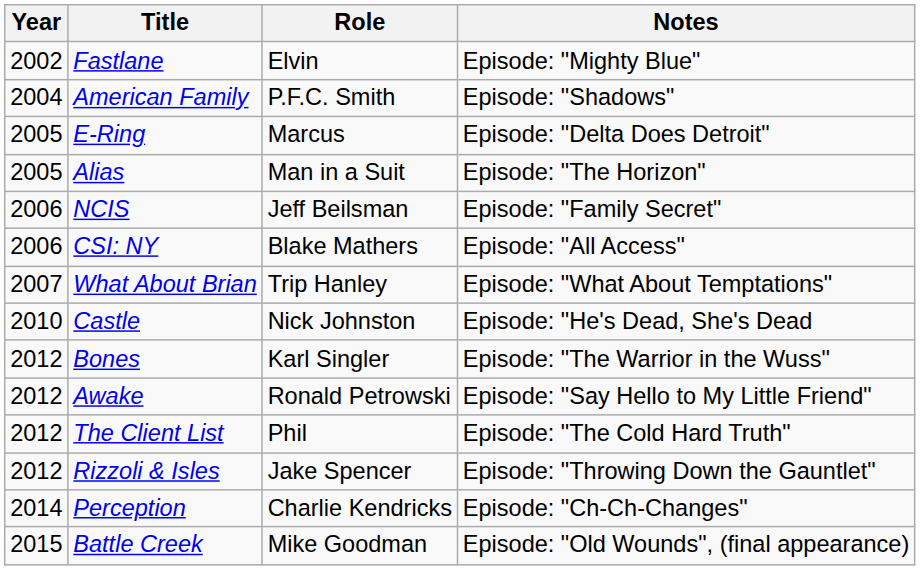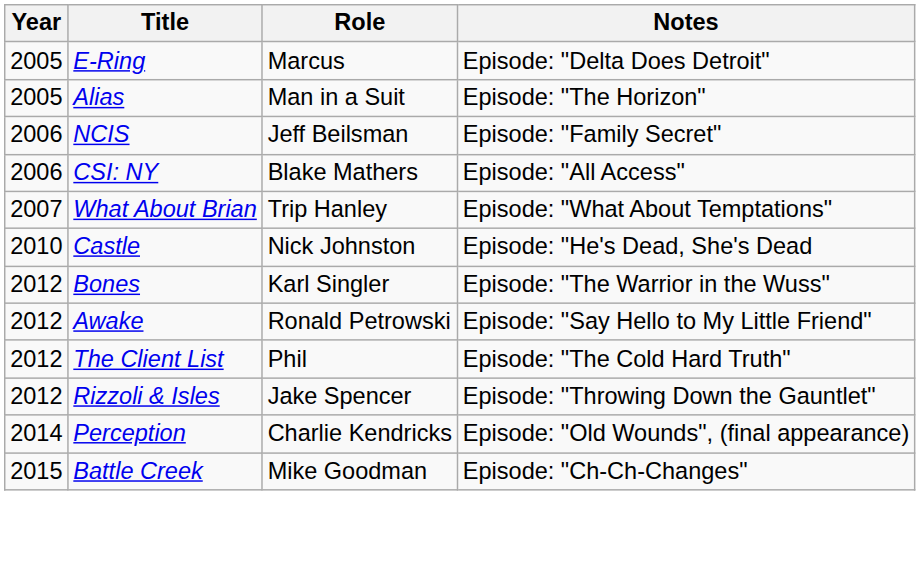- row: 2002 | Fastlane | Elvin | Episode: "Mighty Blue"
- row: 2004 | American Family | P.F.C. Smith | Episode: "Shadows"
Perception | Notes: Episode: "Ch-Ch-Changes" -> Episode: "Old Wounds", (final appearance)
Battle Creek | Notes: Episode: "Old Wounds", (final appearance) -> Episode: "Ch-Ch-Changes"
